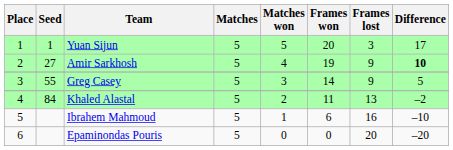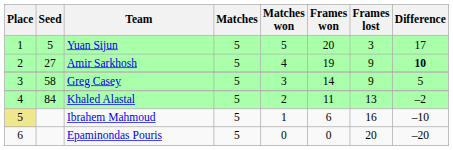Yuan Sijun | Seed: 1 -> 5
Greg Casey | Seed: 55 -> 58
Ibrahem Mahmoud | Place: no background -> khaki background
